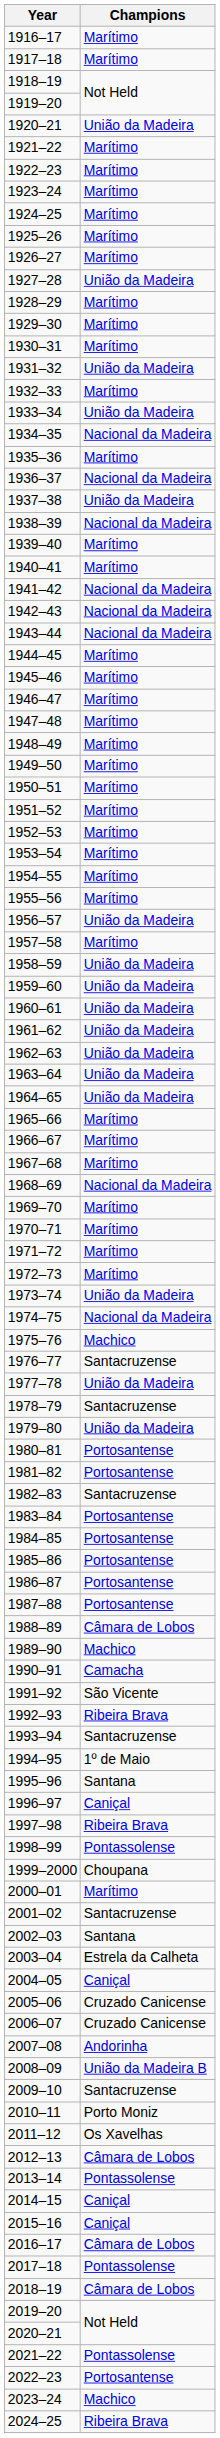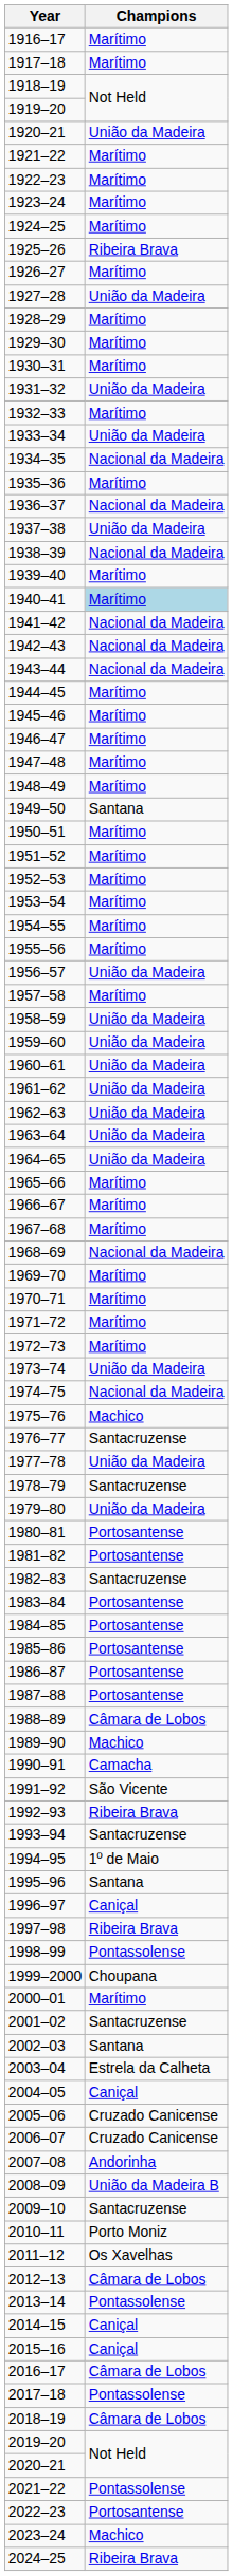1925–26 | Champions: Marítimo -> Ribeira Brava
1940–41 | Champions: no background -> lightblue background
1949–50 | Champions: Marítimo -> Santana
